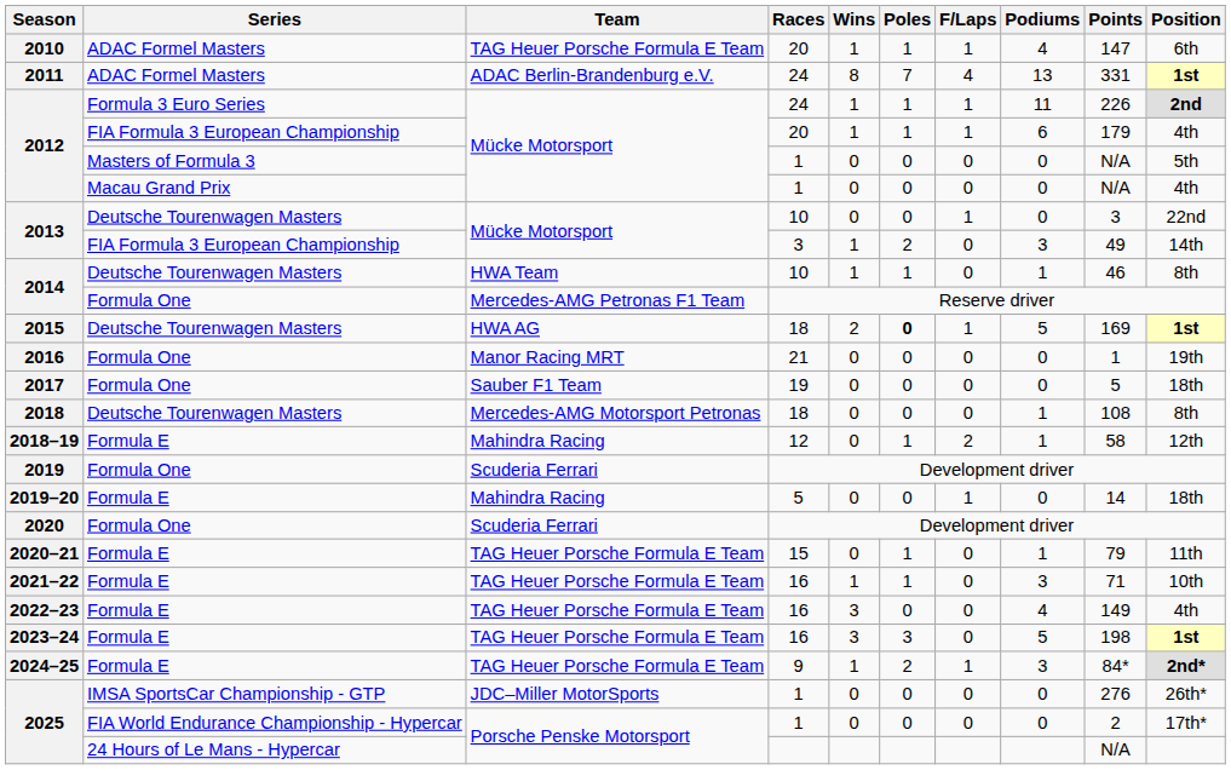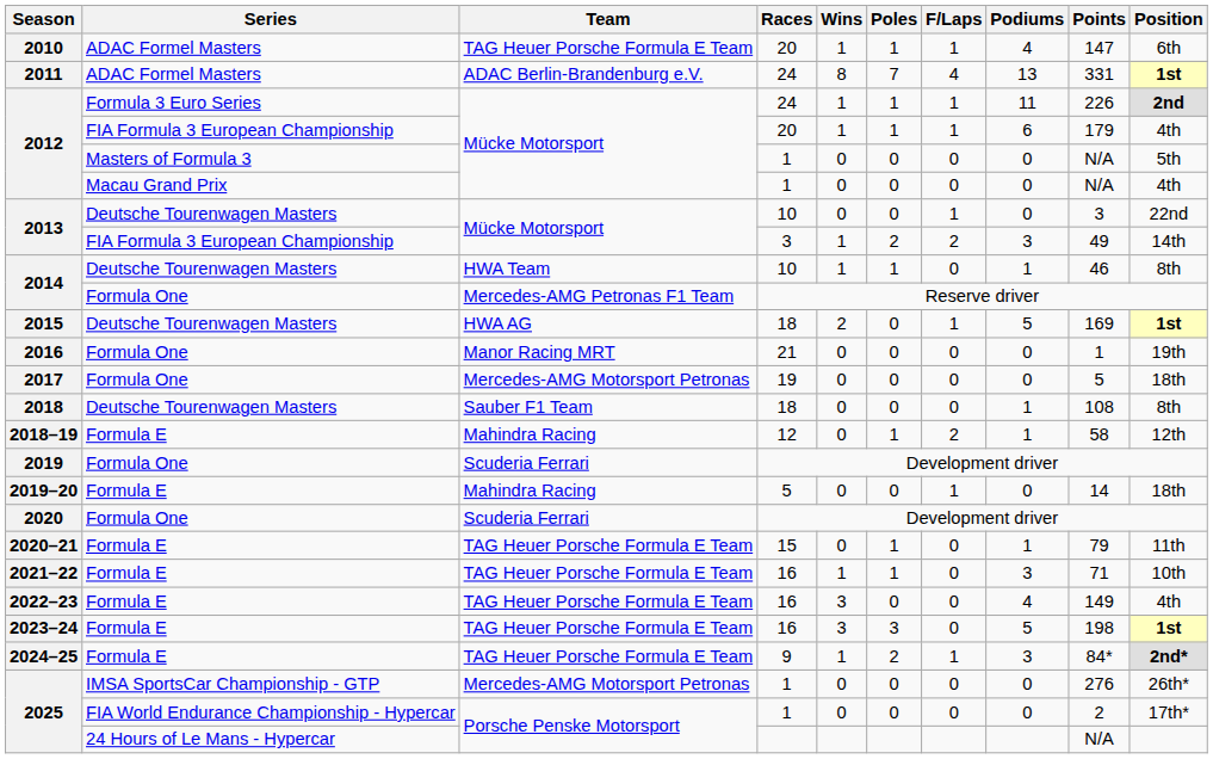2013 / FIA Formula 3 European Championship | F/Laps: 0 -> 2
2015 | Poles: bold -> normal
2017 | Team: Sauber F1 Team -> Mercedes-AMG Motorsport Petronas
2018 | Team: Mercedes-AMG Motorsport Petronas -> Sauber F1 Team
2025 / IMSA SportsCar Championship - GTP | Team: JDC–Miller MotorSports -> Mercedes-AMG Motorsport Petronas
